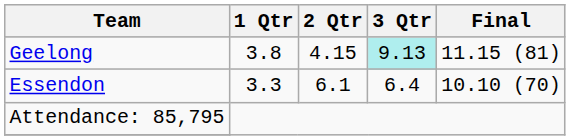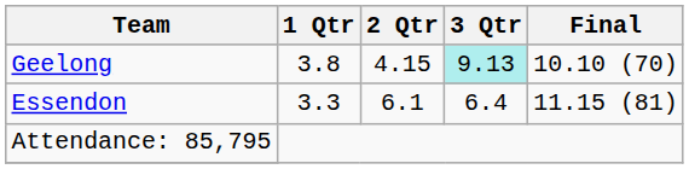Geelong | Final: 11.15 (81) -> 10.10 (70)
Essendon | Final: 10.10 (70) -> 11.15 (81)
